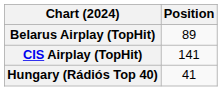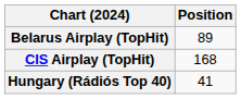CIS Airplay (TopHit) | Position: 141 -> 168
